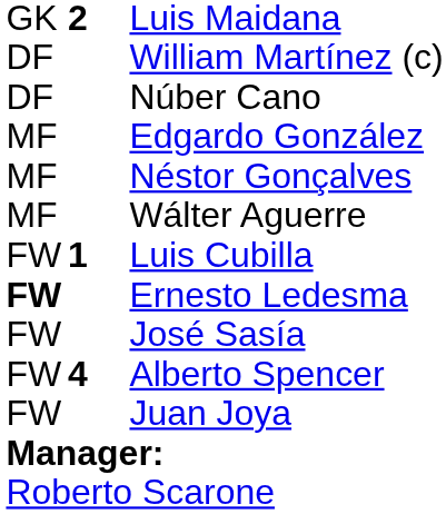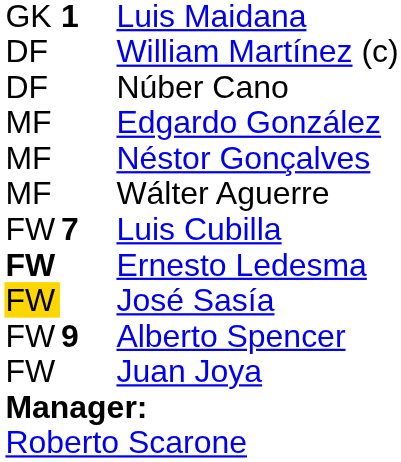Luis Maidana | column 2: 2 -> 1
Luis Cubilla | column 2: 1 -> 7
José Sasía | column 1: no background -> gold background
Alberto Spencer | column 2: 4 -> 9
